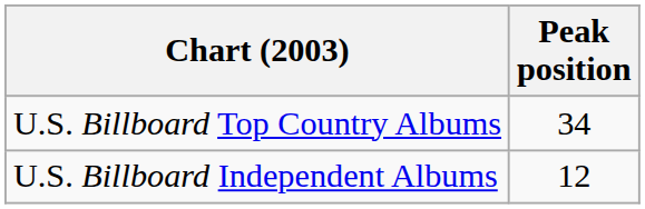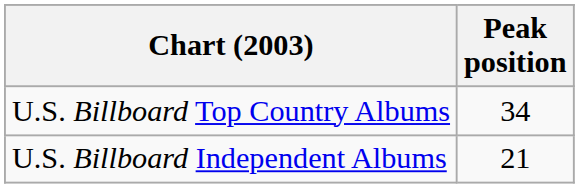U.S. Billboard Independent Albums | Peak position: 12 -> 21
